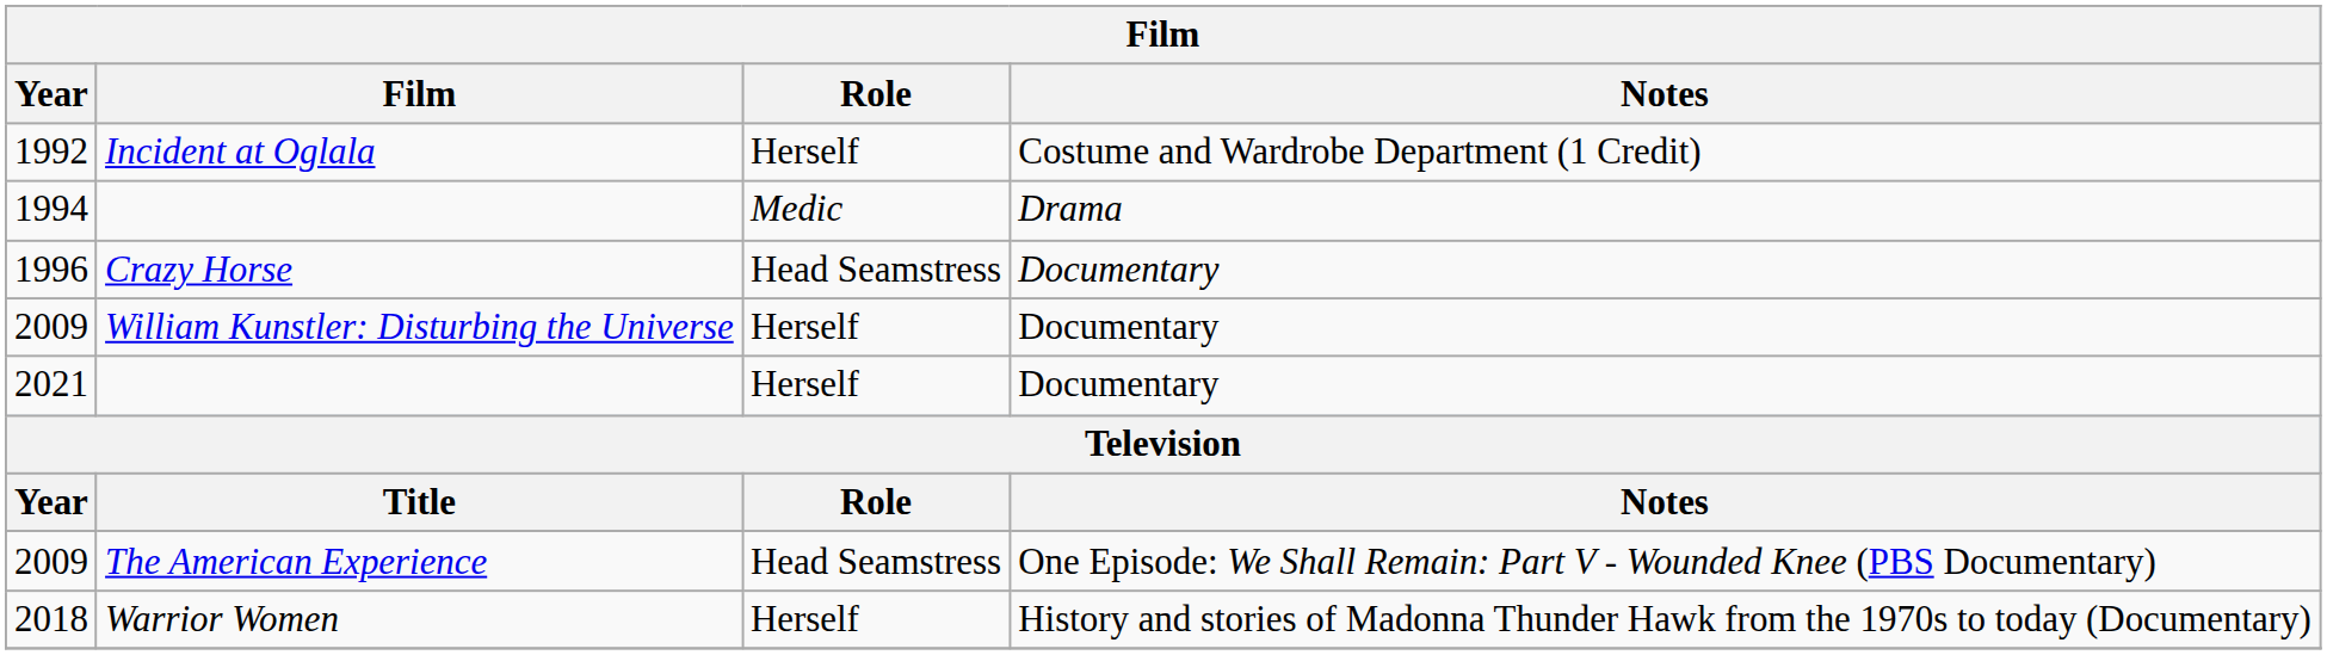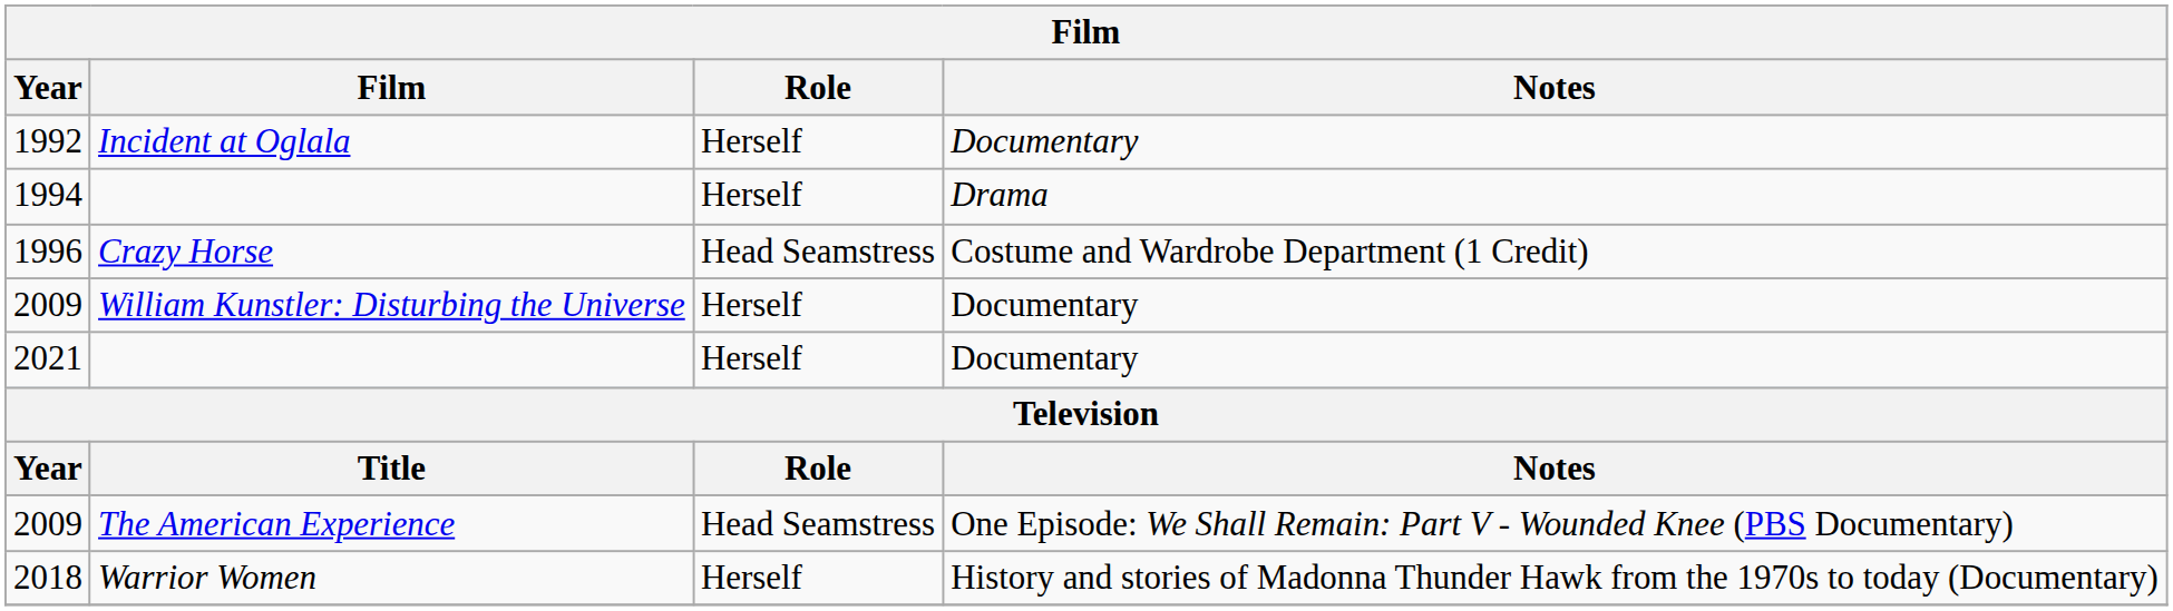1992 | Notes: Costume and Wardrobe Department (1 Credit) -> Documentary
1994 | Role: Medic -> Herself
1996 | Notes: Documentary -> Costume and Wardrobe Department (1 Credit)
